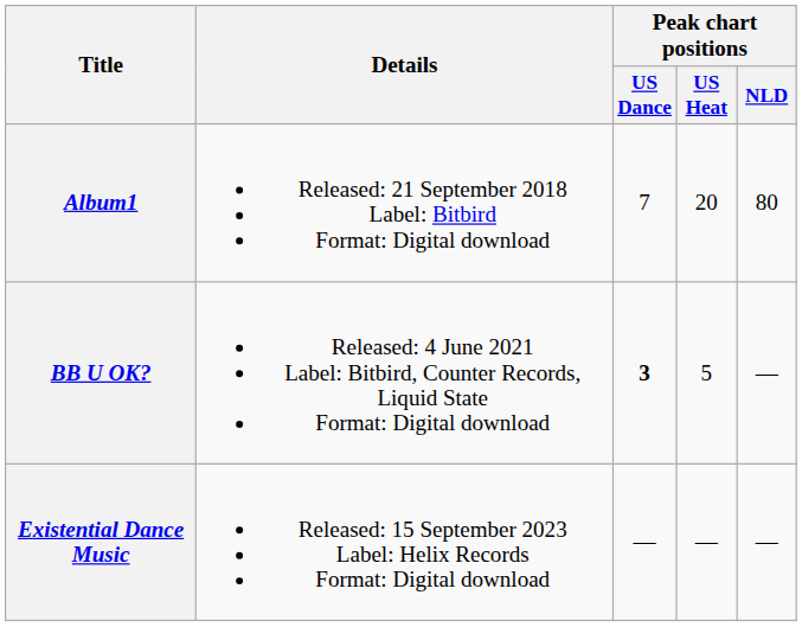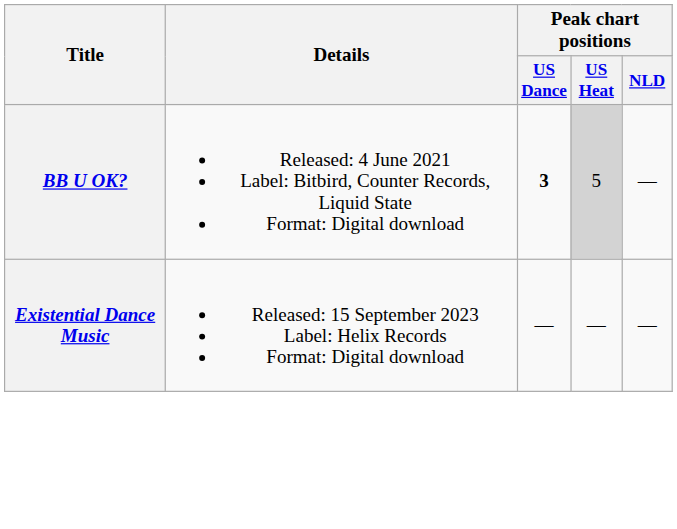- row: Album1 | Released: 21 September 2018 Label: Bitbird Format: Digital download | 7 | 20 | 80
BB U OK? | Peak chart positions / US Heat: no background -> lightgrey background
